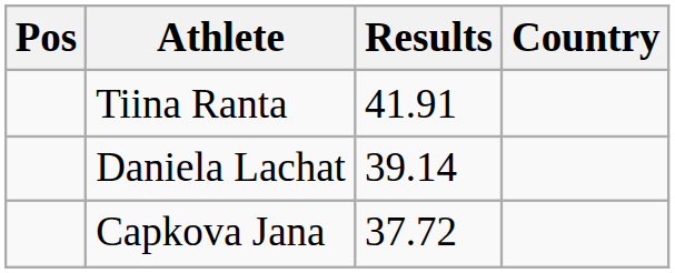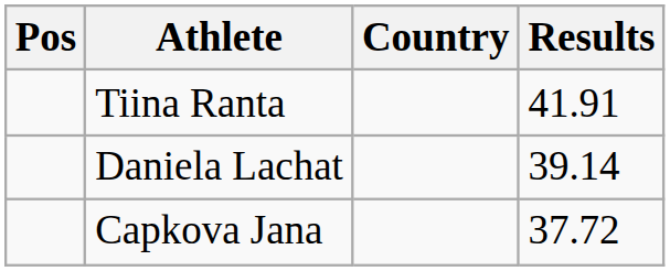columns swapped: Country <-> Results
